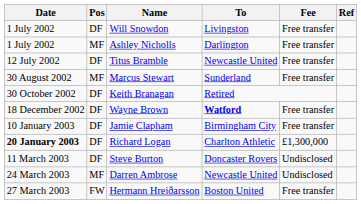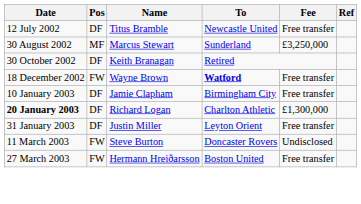- row: 1 July 2002 | DF | Will Snowdon | Livingston | Free transfer
- row: 1 July 2002 | MF | Ashley Nicholls | Darlington | Free transfer
Marcus Stewart | Fee: Free transfer -> £3,250,000
Wayne Brown | Pos: DF -> FW
+ row: 31 January 2003 | DF | Justin Miller | Leyton Orient | Free transfer
Steve Burton | Pos: DF -> FW
- row: 24 March 2003 | MF | Darren Ambrose | Newcastle United | Undisclosed
